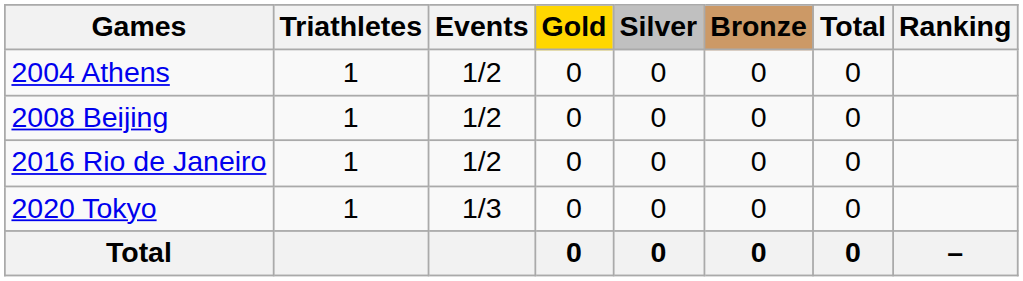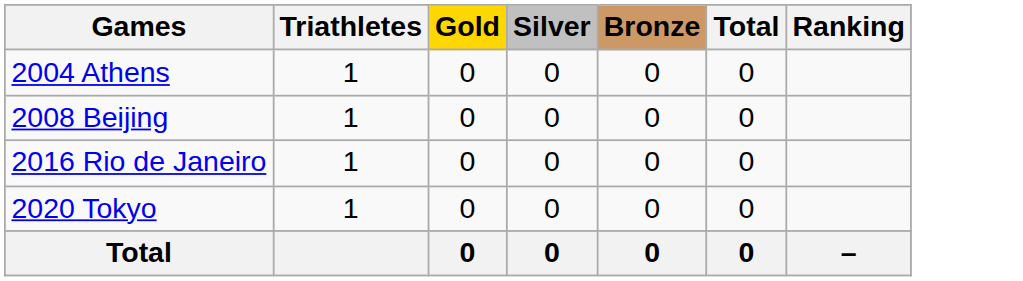- column: Events | 1/2 | 1/2 | 1/2 | 1/3
